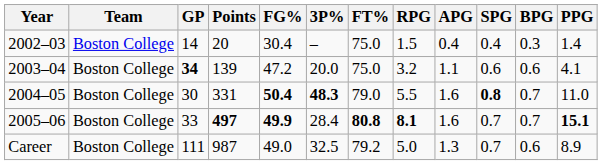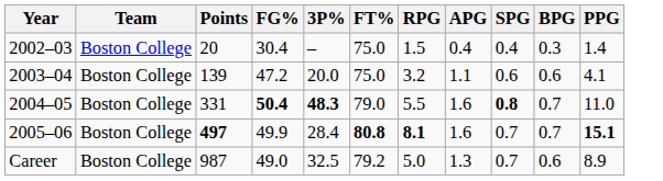- column: GP | 14 | 34 | 30 | 33 | 111
2005–06 | FG%: bold -> normal
